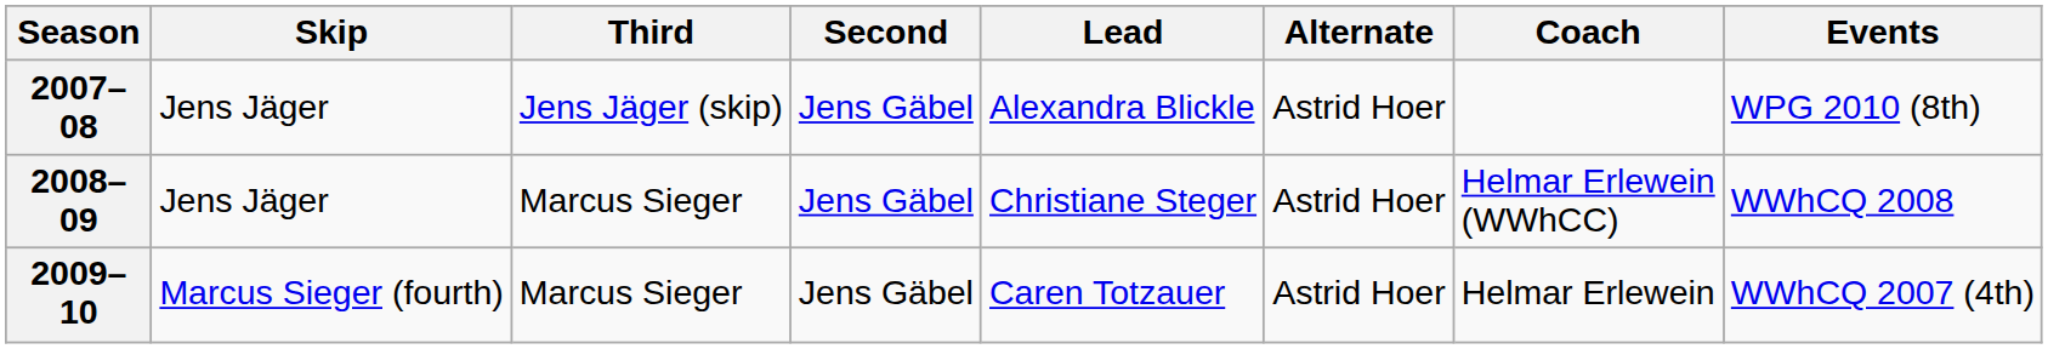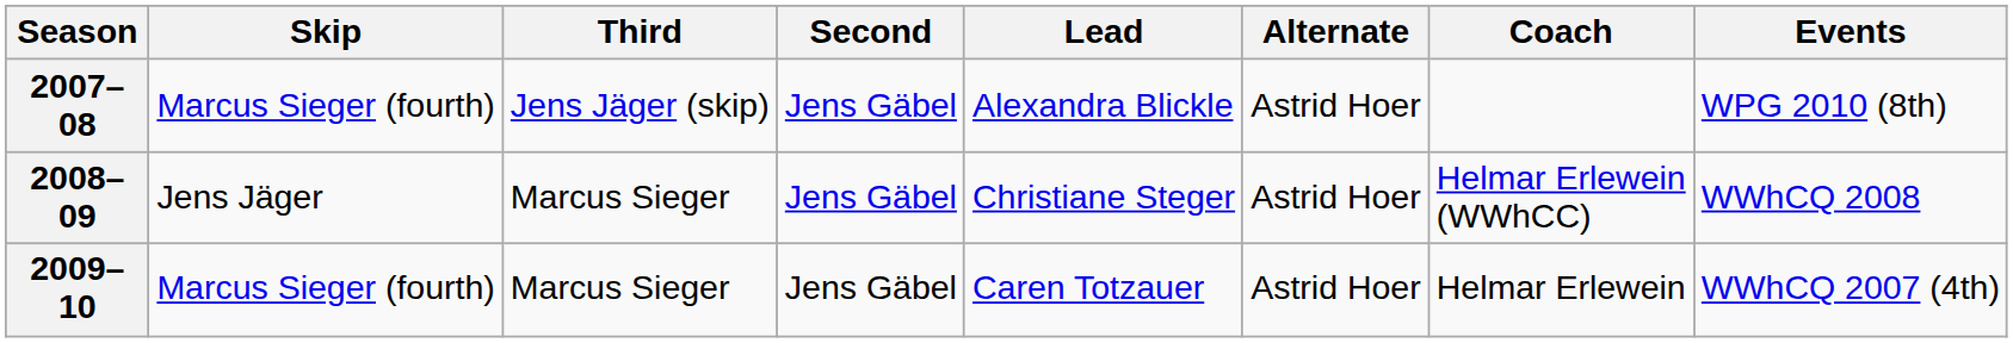2007–08 | Skip: Jens Jäger -> Marcus Sieger (fourth)
